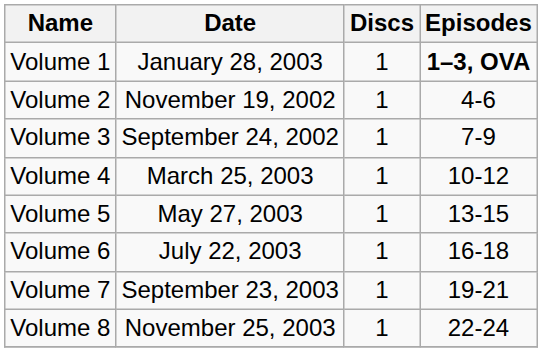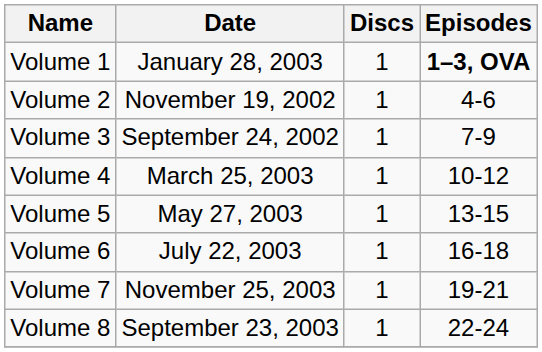Volume 7 | Date: September 23, 2003 -> November 25, 2003
Volume 8 | Date: November 25, 2003 -> September 23, 2003
